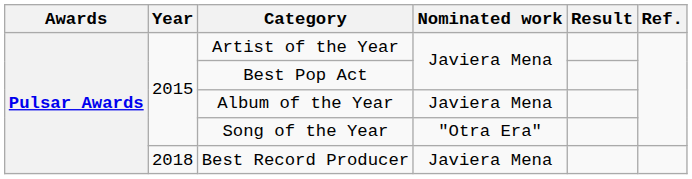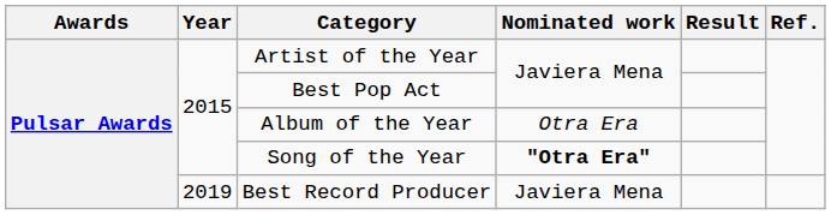Album of the Year | Nominated work: Javiera Mena -> Otra Era
Song of the Year | Nominated work: normal -> bold
Best Record Producer | Year: 2018 -> 2019
